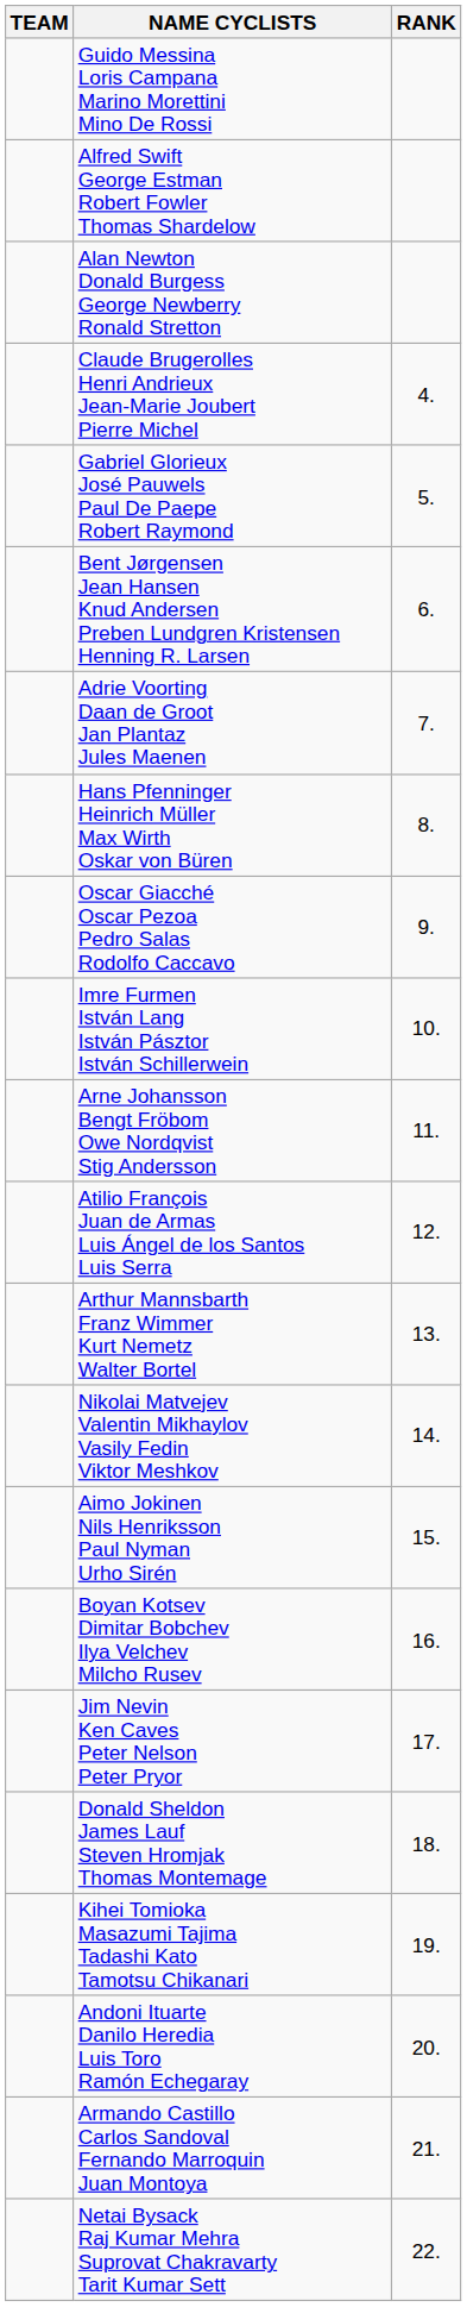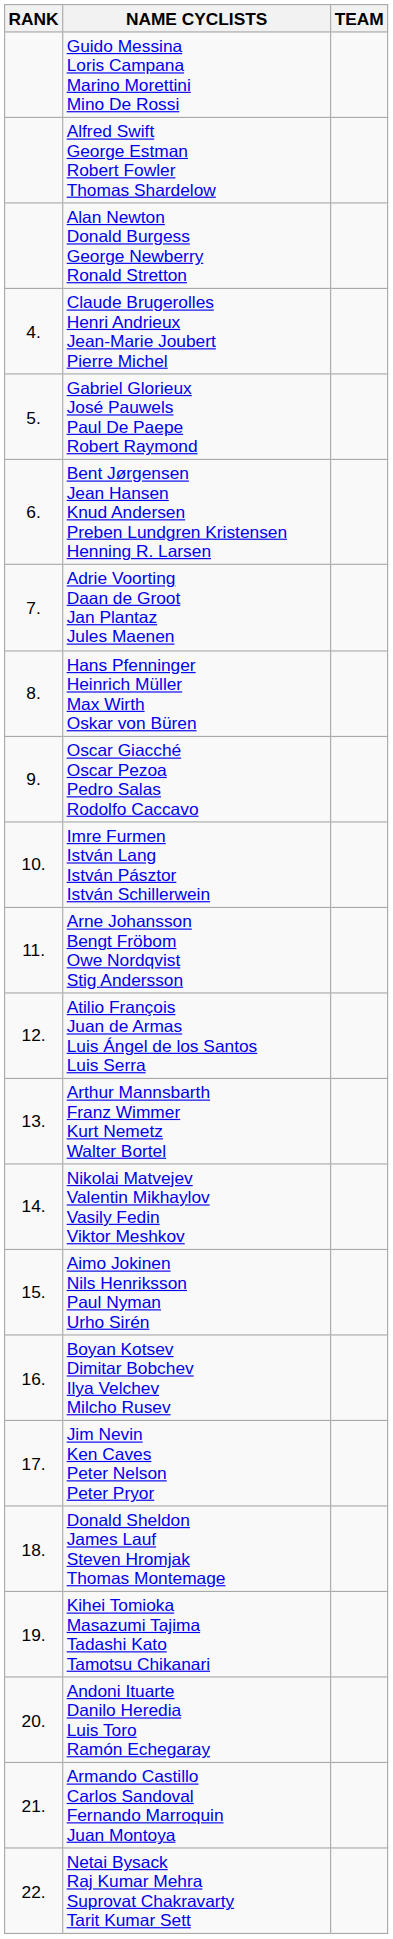columns swapped: RANK <-> TEAM
